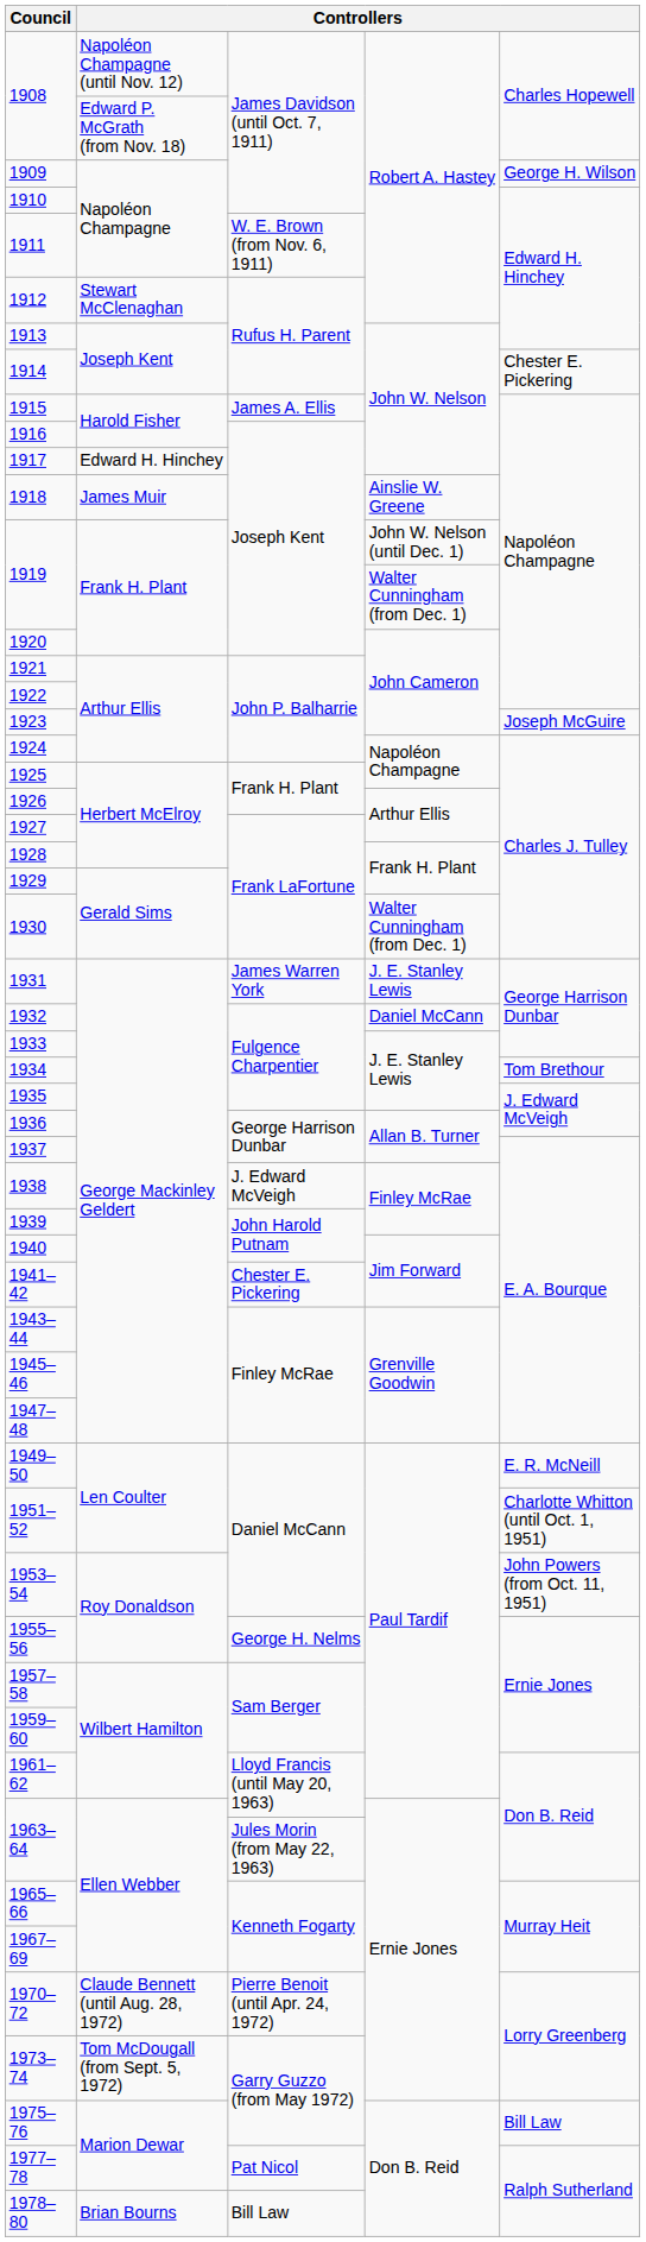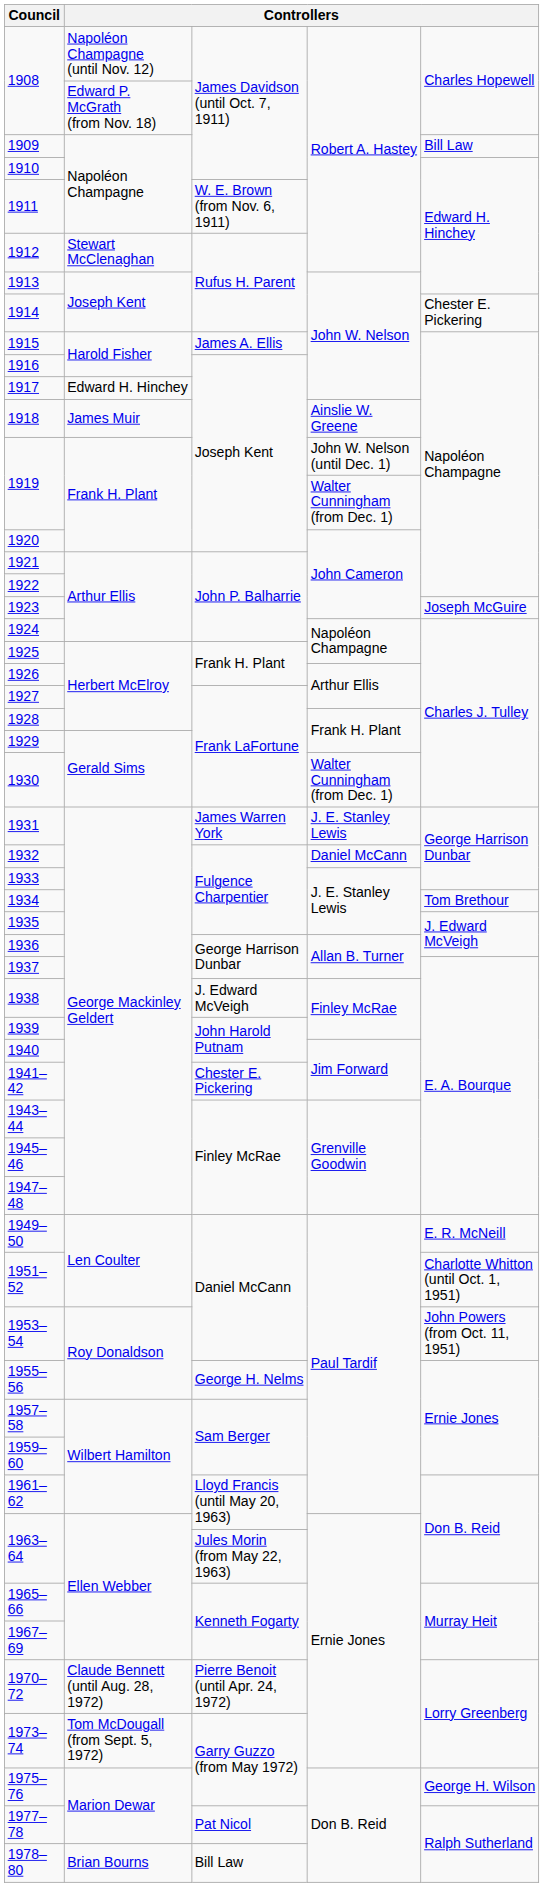1909 | column 5: George H. Wilson -> Bill Law
1975–76 | column 5: Bill Law -> George H. Wilson
